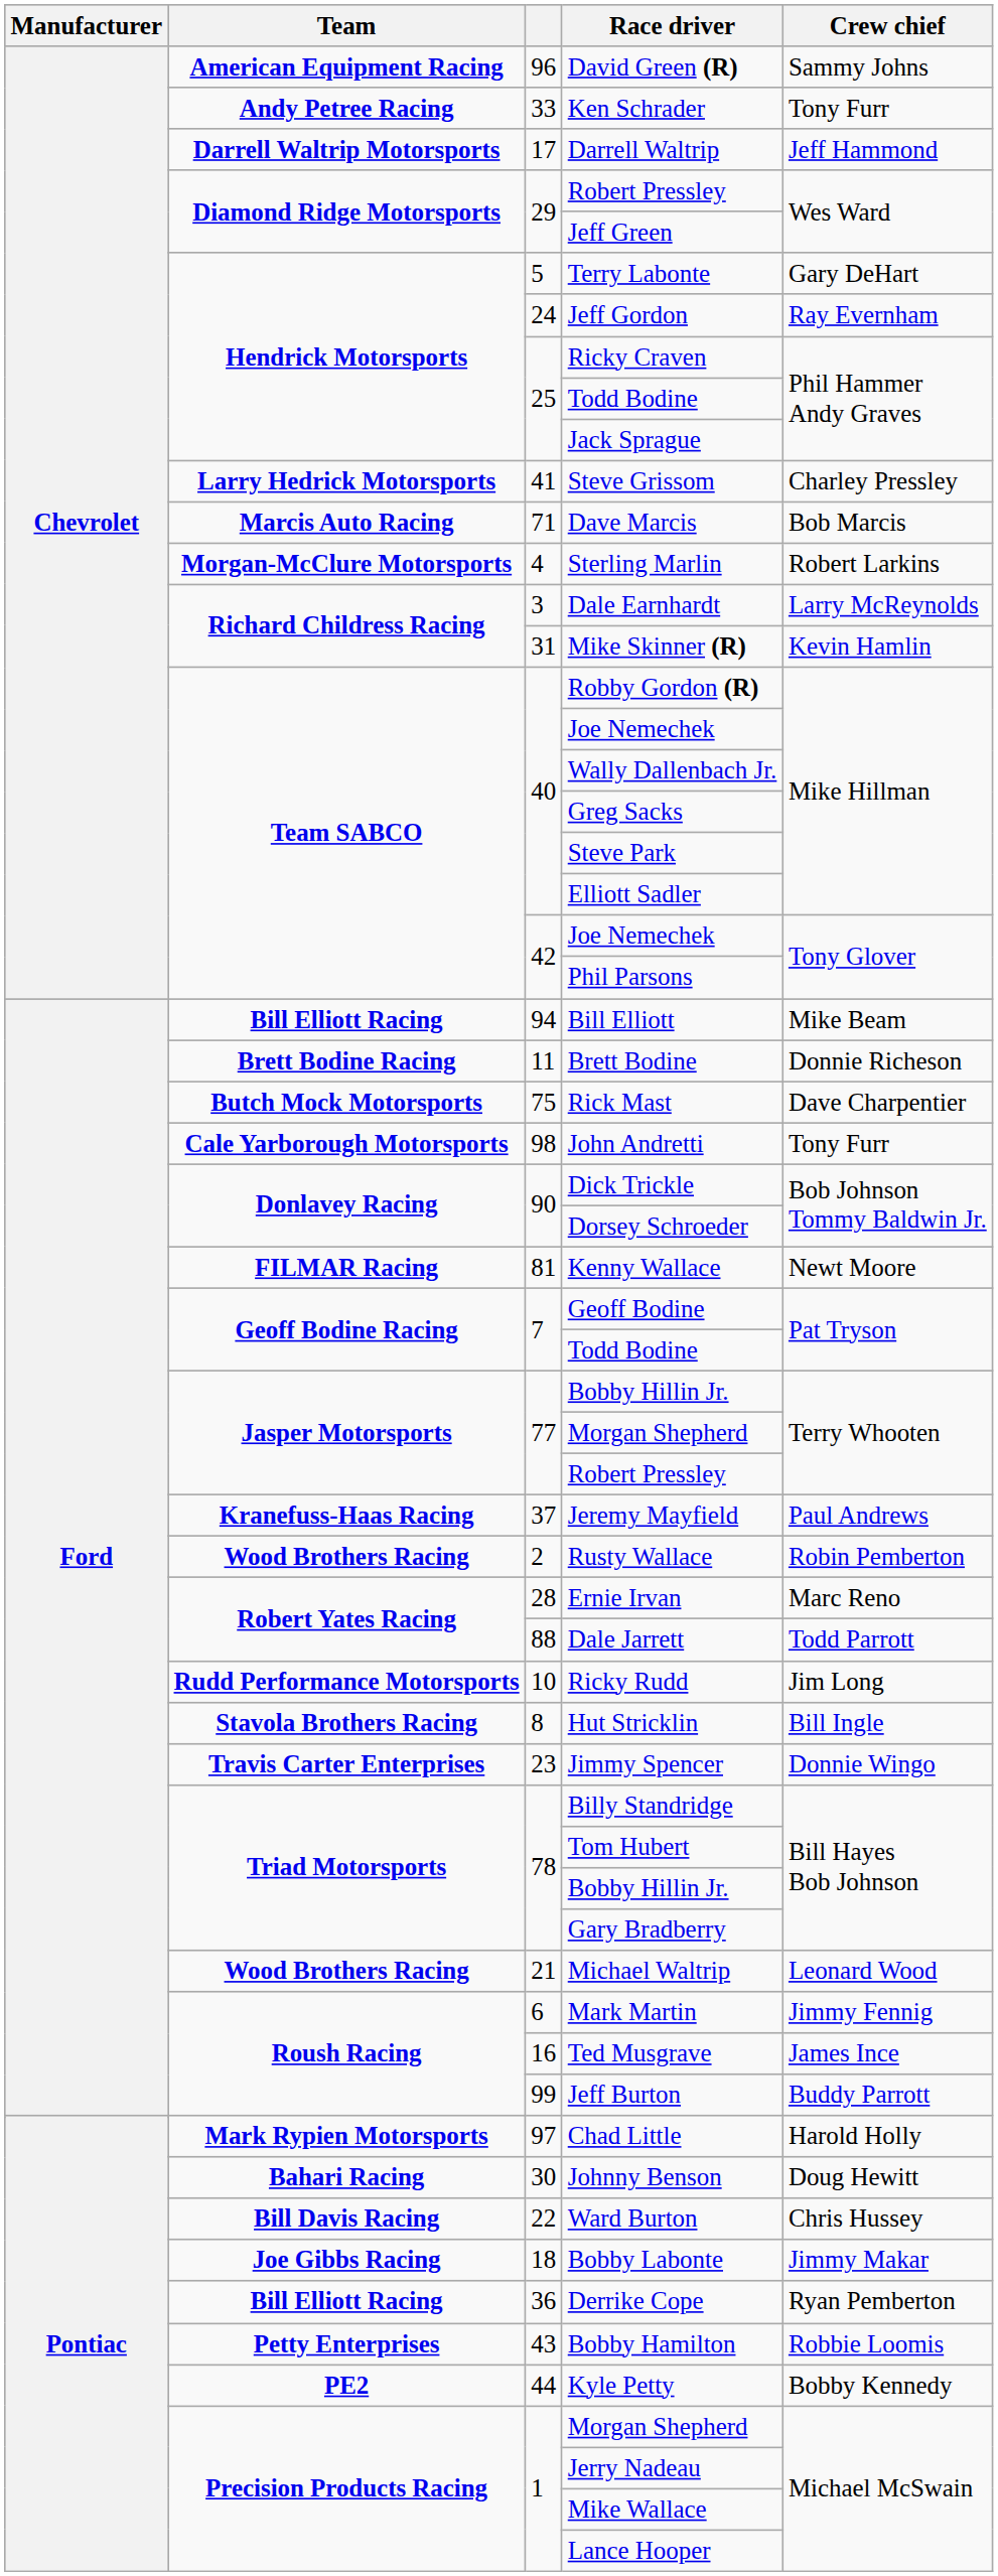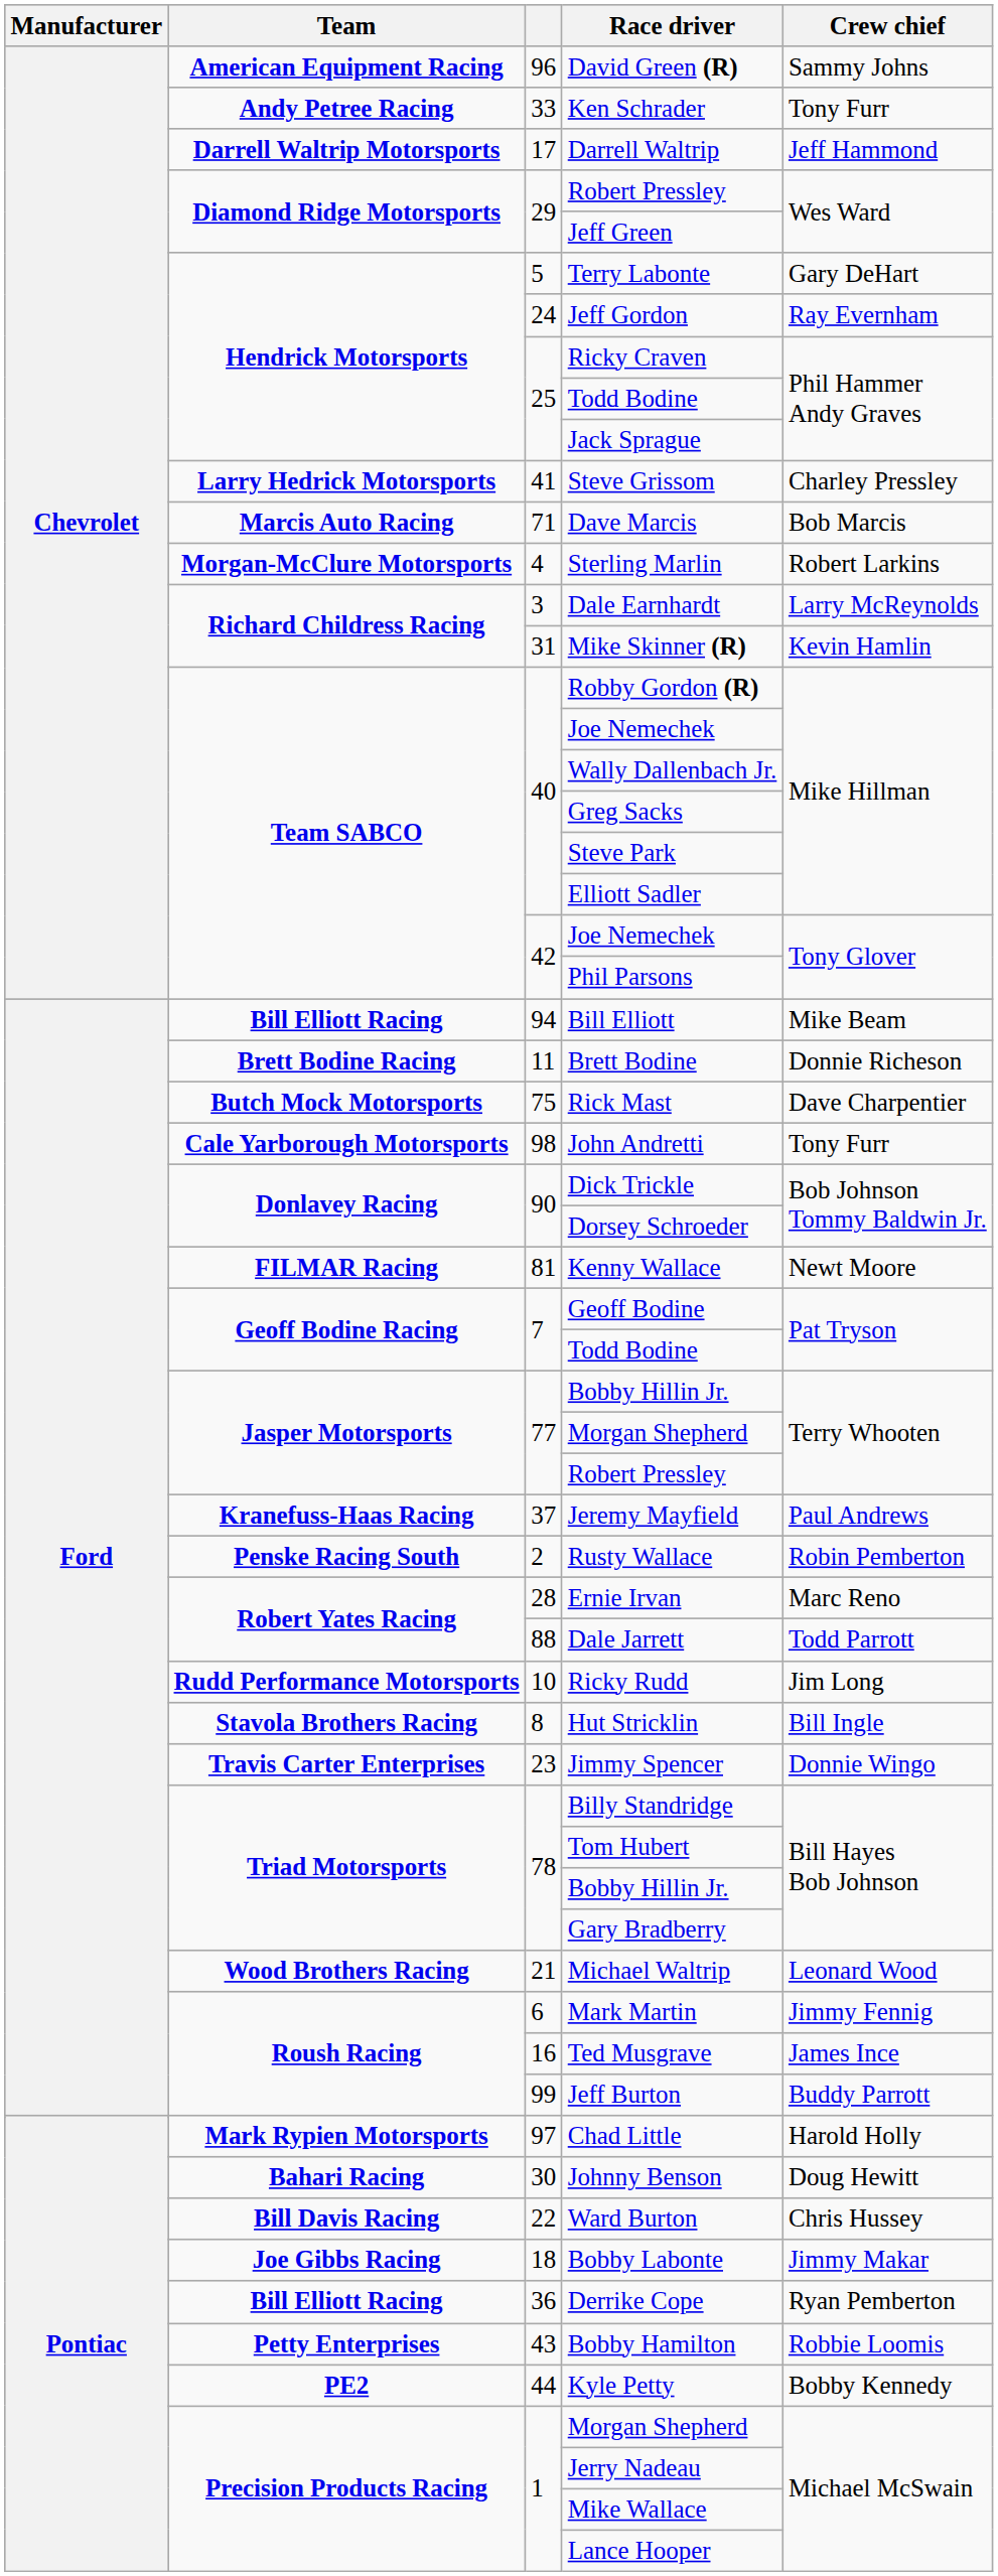Rusty Wallace | Team: Wood Brothers Racing -> Penske Racing South
